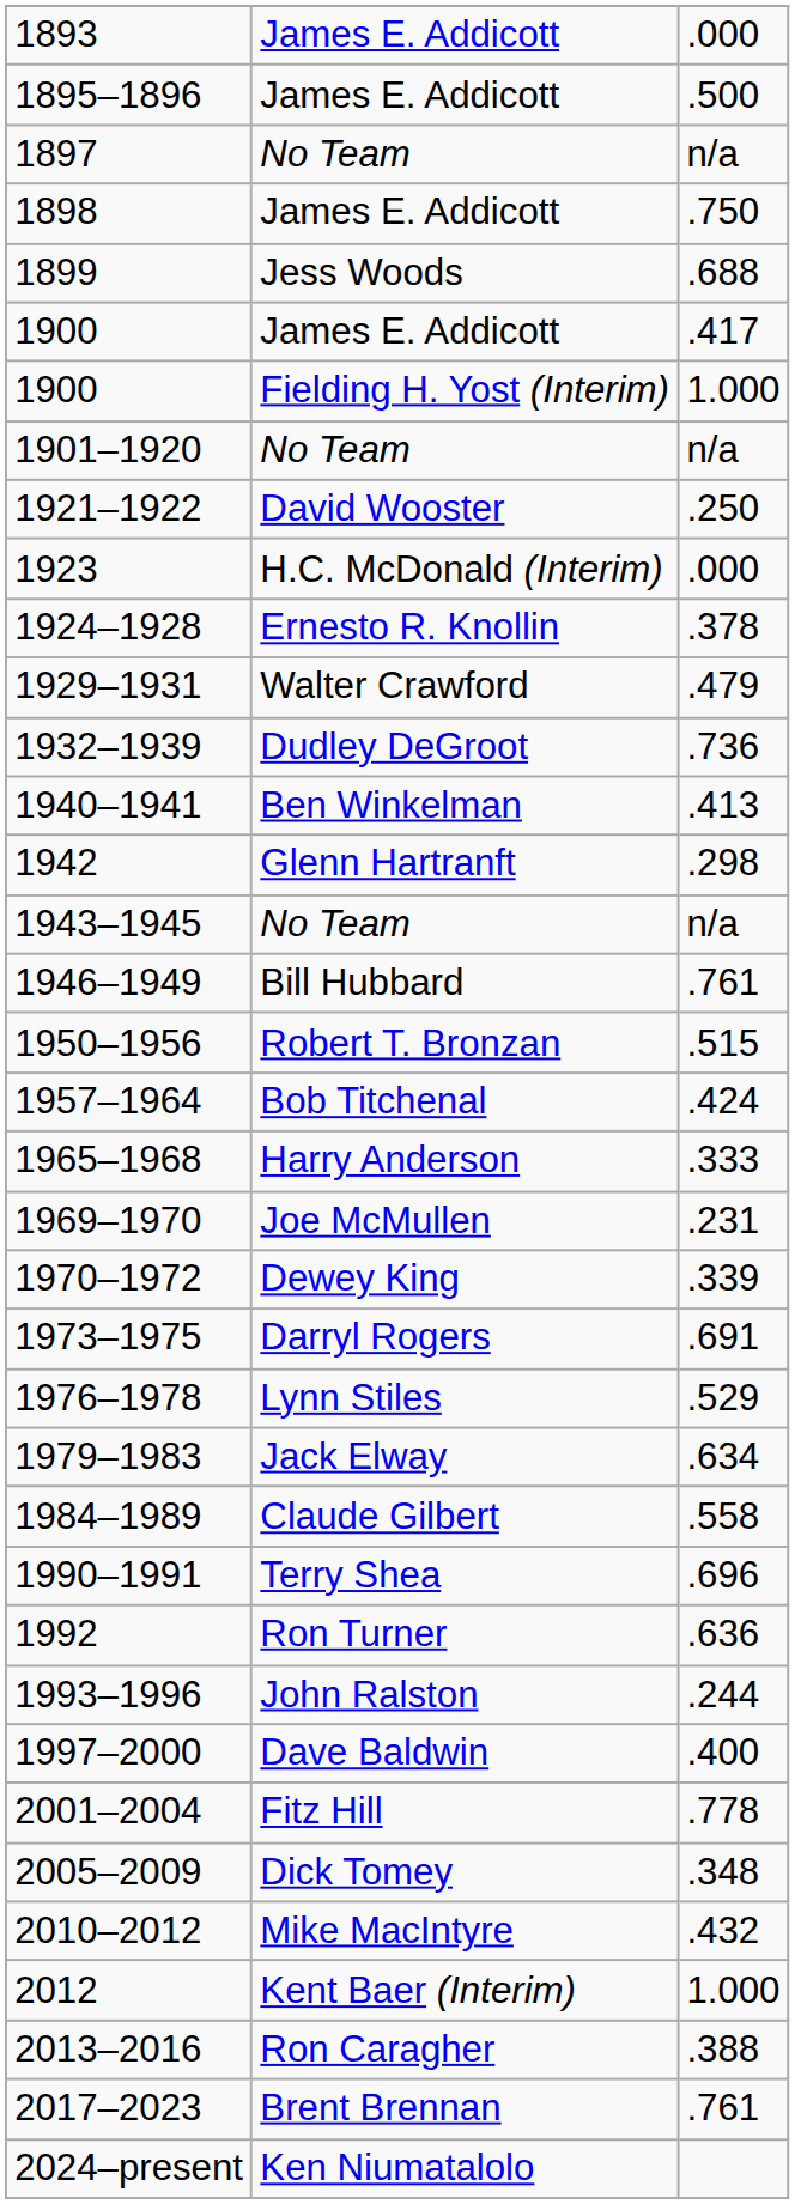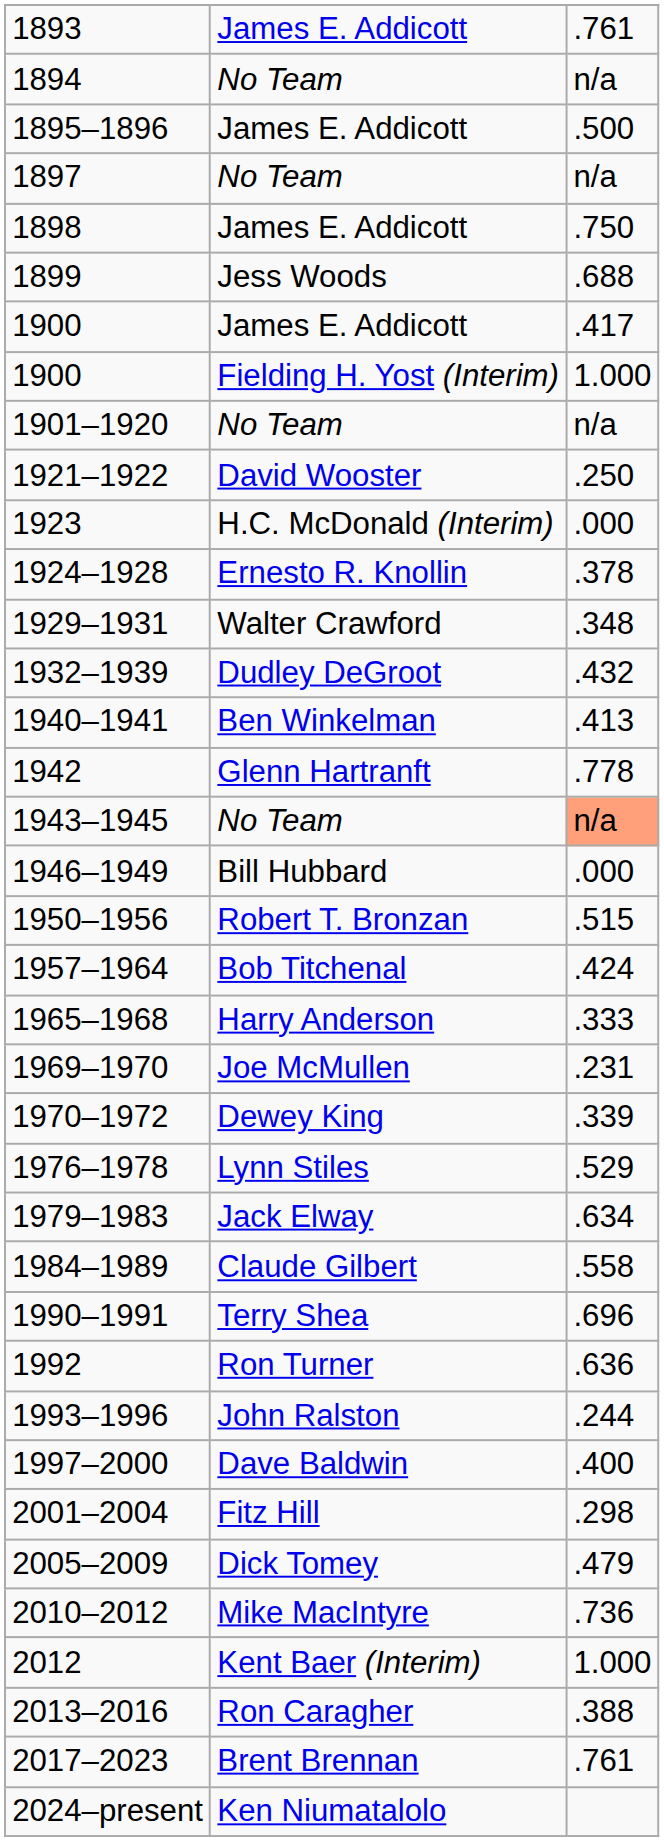1893 | column 3: .000 -> .761
+ row: 1894 | No Team | n/a
1929–1931 | column 3: .479 -> .348
1932–1939 | column 3: .736 -> .432
1942 | column 3: .298 -> .778
1943–1945 | column 3: no background -> lightsalmon background
1946–1949 | column 3: .761 -> .000
- row: 1973–1975 | Darryl Rogers | .691
2001–2004 | column 3: .778 -> .298
2005–2009 | column 3: .348 -> .479
2010–2012 | column 3: .432 -> .736
